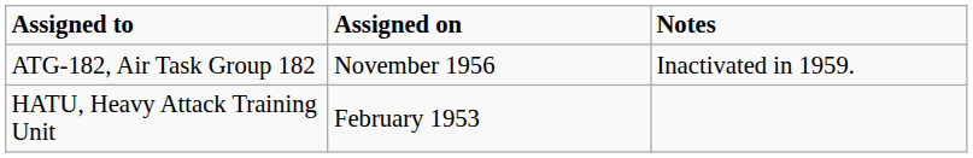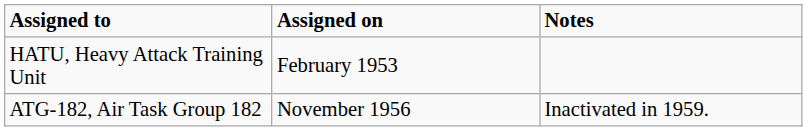rows swapped: HATU, Heavy Attack Training Unit <-> ATG-182, Air Task Group 182
